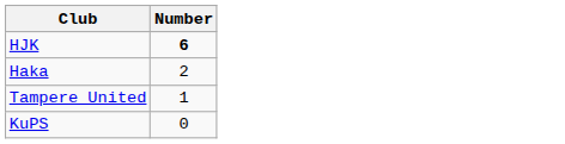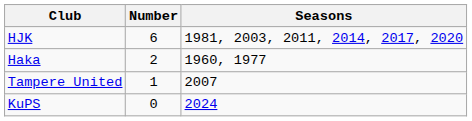+ column: Seasons | 1981, 2003, 2011, 2014, 2017, 2020 | 1960, 1977 | 2007 | 2024
HJK | Number: bold -> normal
